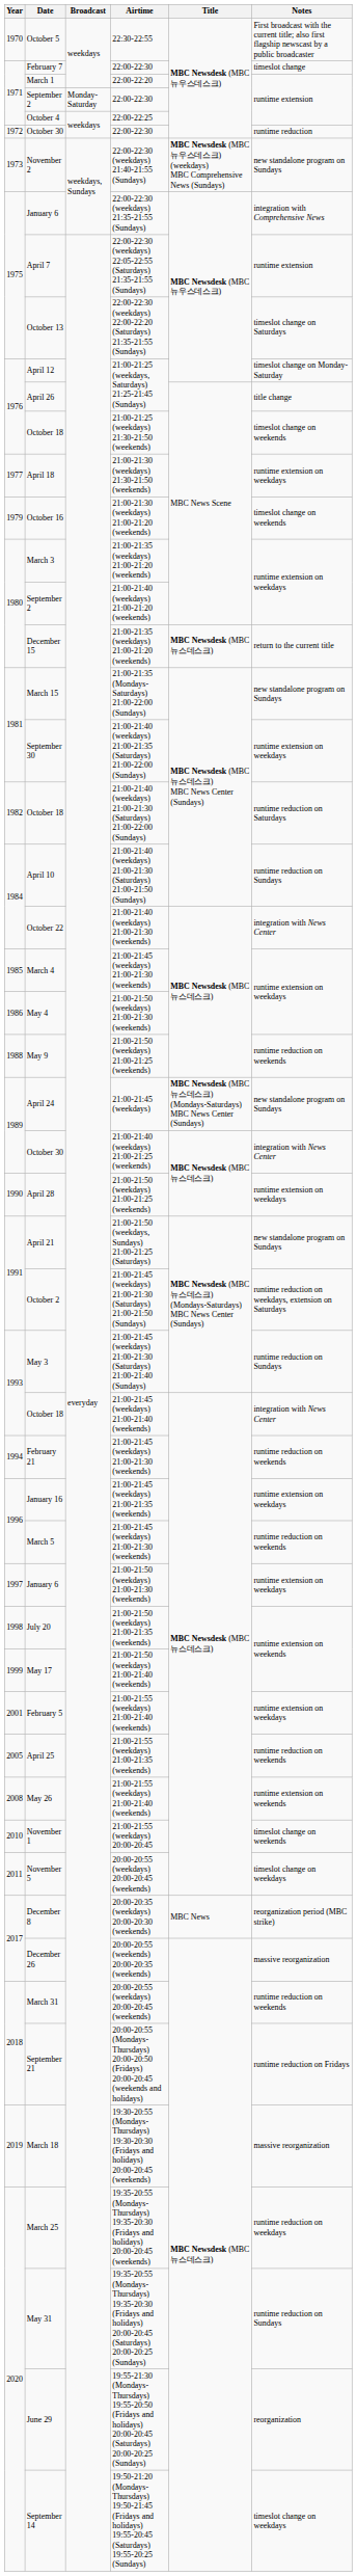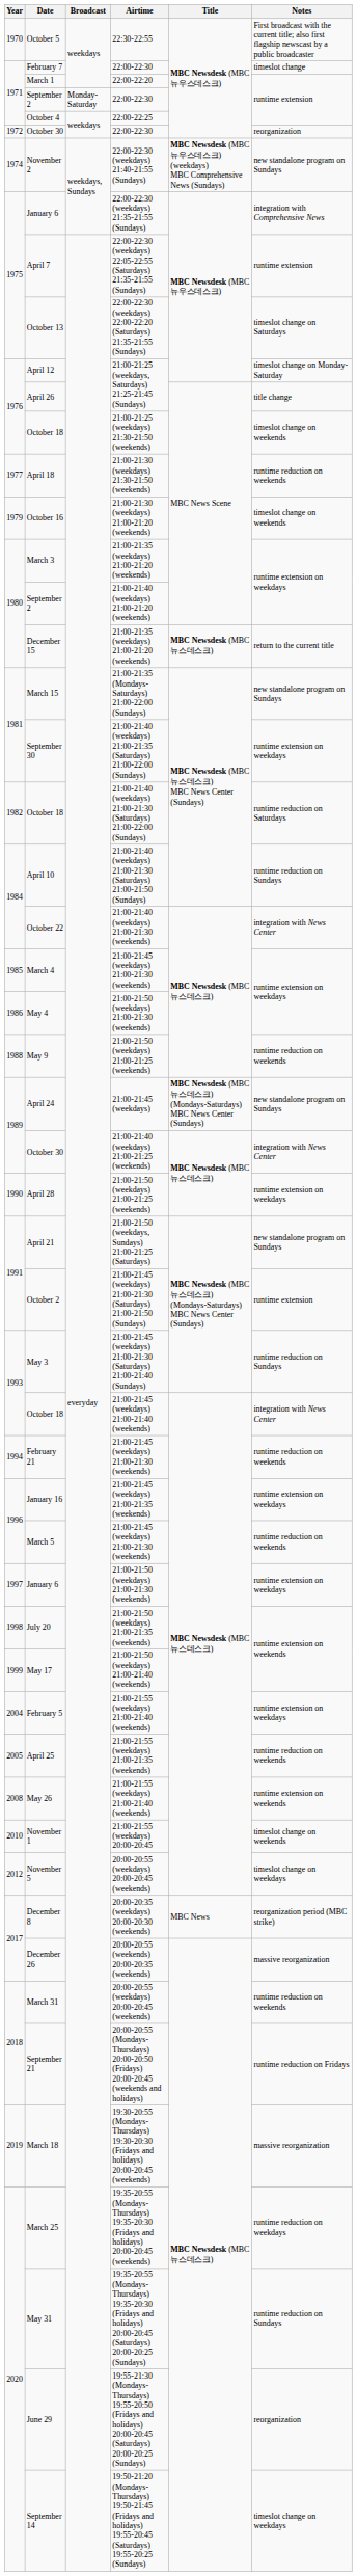October 30 / 22:00-22:30 | Notes: runtime reduction -> reorganization
November 2 | Year: 1973 -> 1974
April 18 | Notes: runtime extension on weekdays -> runtime reduction on weekends
October 2 | Notes: runtime reduction on weekdays, extension on Saturdays -> runtime extension
February 5 | Year: 2001 -> 2004
November 5 | Year: 2011 -> 2012
